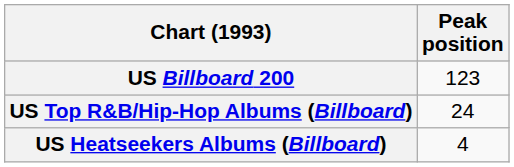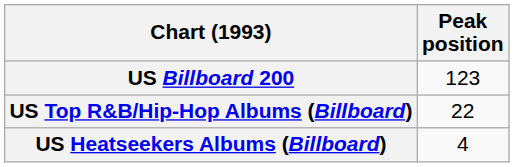US Top R&B/Hip-Hop Albums (Billboard) | Peak position: 24 -> 22
